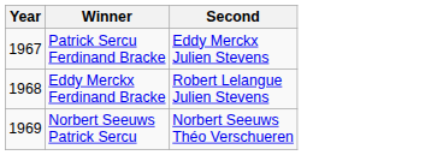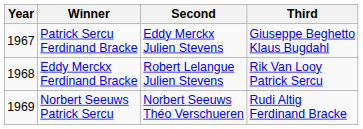+ column: Third | Giuseppe Beghetto Klaus Bugdahl | Rik Van Looy Patrick Sercu | Rudi Altig Ferdinand Bracke
